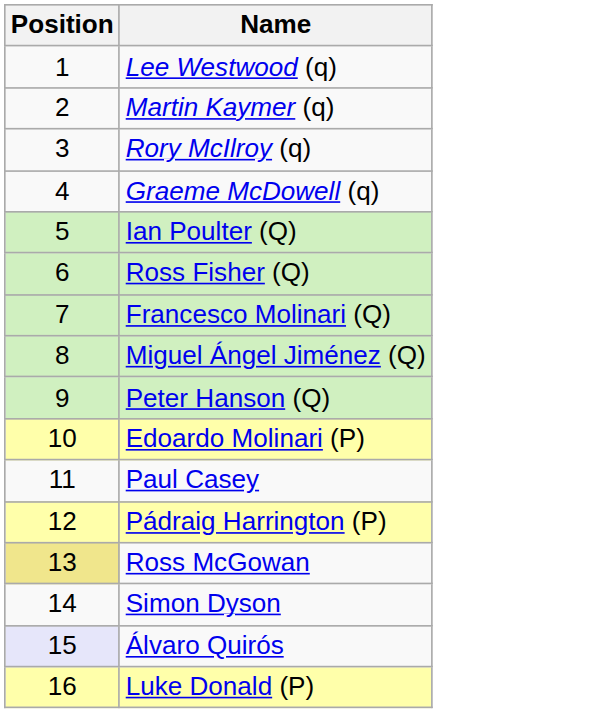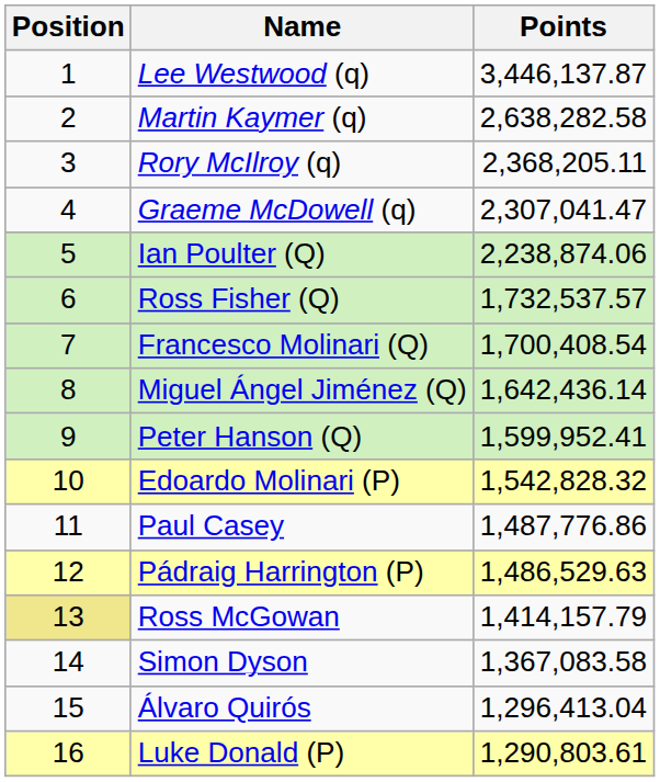+ column: Points | 3,446,137.87 | 2,638,282.58 | 2,368,205.11 | 2,307,041.47 | 2,238,874.06 | 1,732,537.57 | 1,700,408.54 | 1,642,436.14 | 1,599,952.41 | 1,542,828.32 | 1,487,776.86 | 1,486,529.63 | 1,414,157.79 | 1,367,083.58 | 1,296,413.04 | 1,290,803.61
Álvaro Quirós | Position: lavender background -> no background
